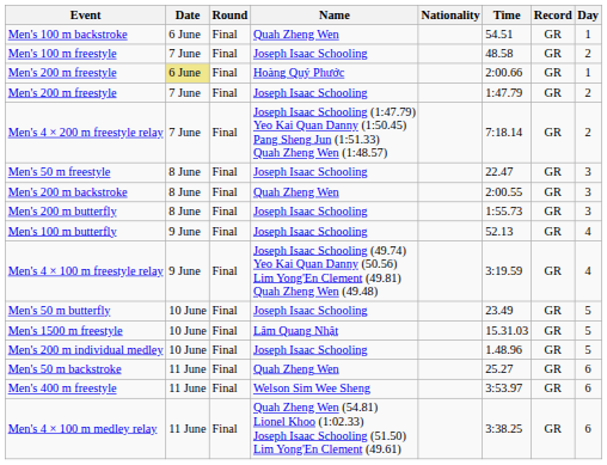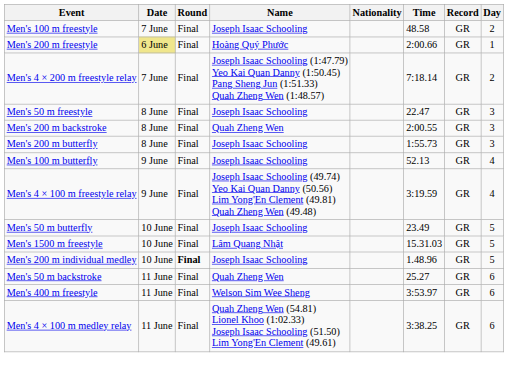- row: Men's 100 m backstroke | 6 June | Final | Quah Zheng Wen | 54.51 | GR | 1
- row: Men's 200 m freestyle | 7 June | Final | Joseph Isaac Schooling | 1:47.79 | GR | 2
Men's 200 m individual medley | Round: normal -> bold
